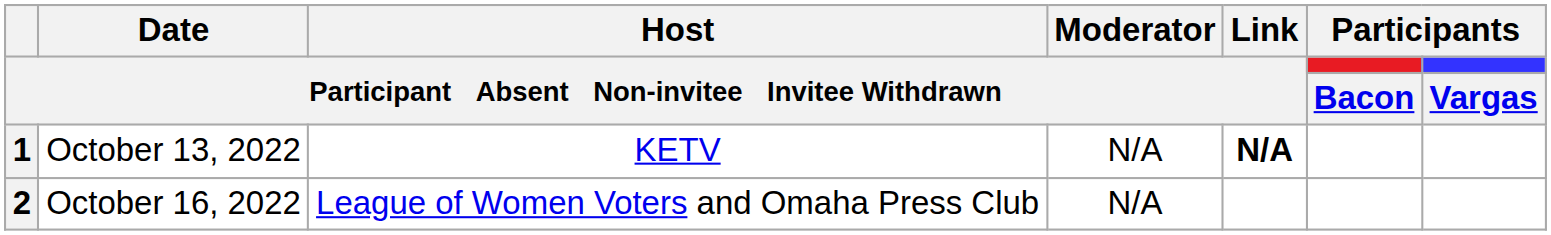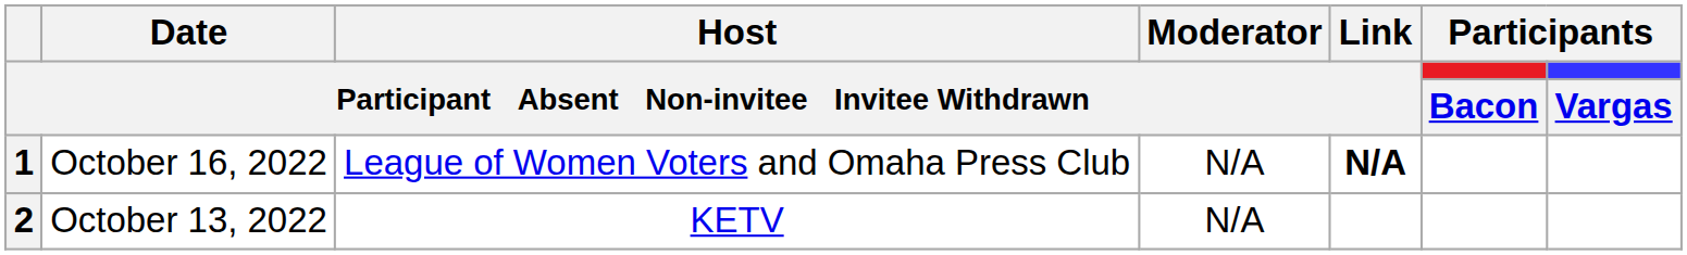1 | Date / Participant Absent Non-invitee Invitee Withdrawn: October 13, 2022 -> October 16, 2022
1 | Host / Participant Absent Non-invitee Invitee Withdrawn: KETV -> League of Women Voters and Omaha Press Club
2 | Date / Participant Absent Non-invitee Invitee Withdrawn: October 16, 2022 -> October 13, 2022
2 | Host / Participant Absent Non-invitee Invitee Withdrawn: League of Women Voters and Omaha Press Club -> KETV
